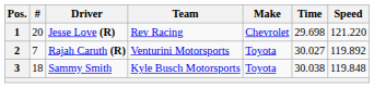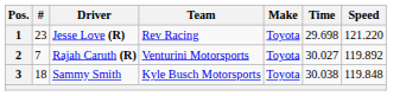1 | #: 20 -> 23
1 | Make: Chevrolet -> Toyota
